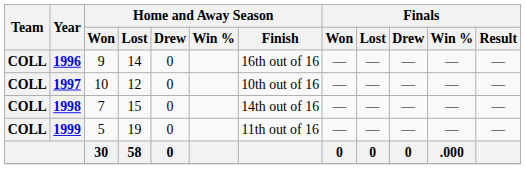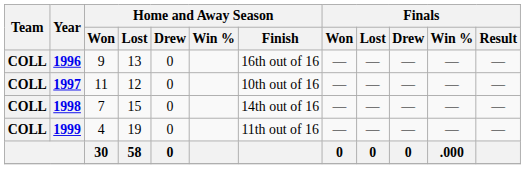1996 | Home and Away Season / Lost: 14 -> 13
1997 | Home and Away Season / Won: 10 -> 11
1999 | Home and Away Season / Won: 5 -> 4
